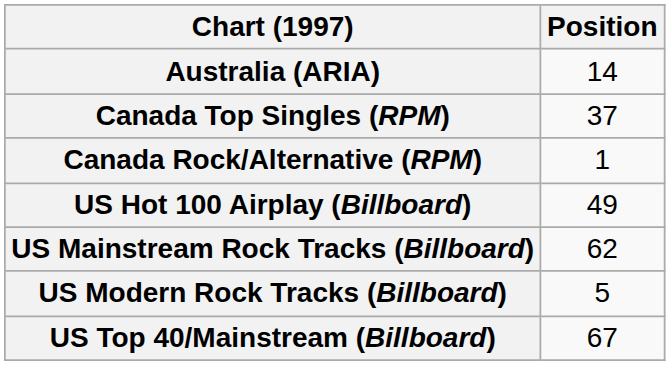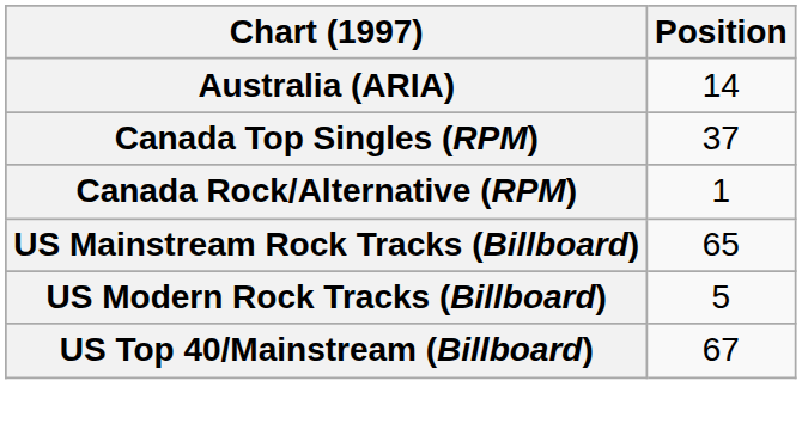- row: US Hot 100 Airplay (Billboard) | 49
US Mainstream Rock Tracks (Billboard) | Position: 62 -> 65
